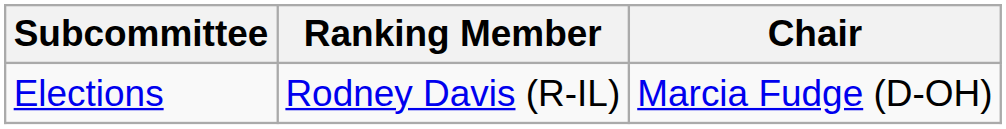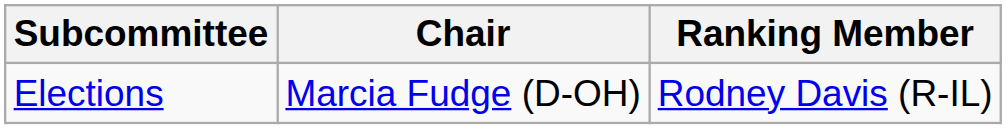columns swapped: Chair <-> Ranking Member
